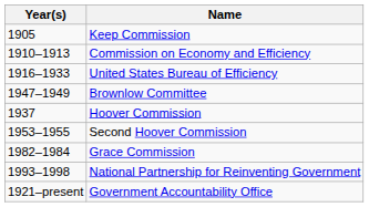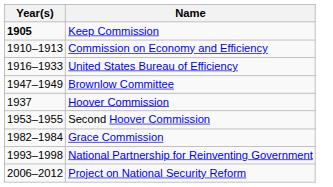Keep Commission | Year(s): normal -> bold
+ row: 2006–2012 | Project on National Security Reform
- row: 1921–present | Government Accountability Office
